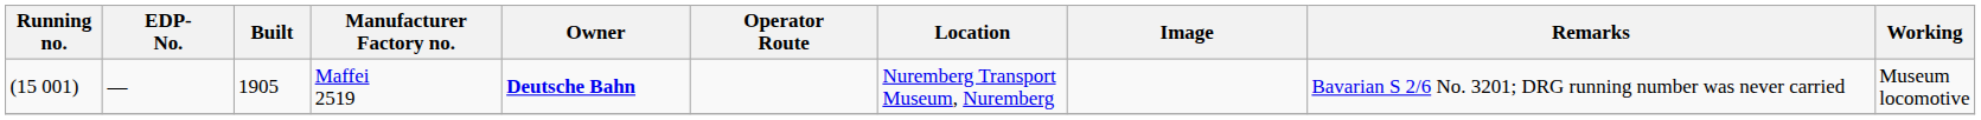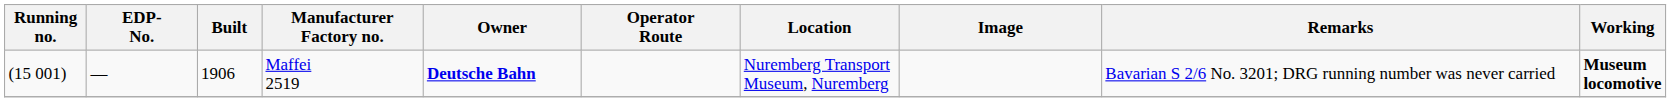Maffei 2519 | Built: 1905 -> 1906
Maffei 2519 | Working: normal -> bold
